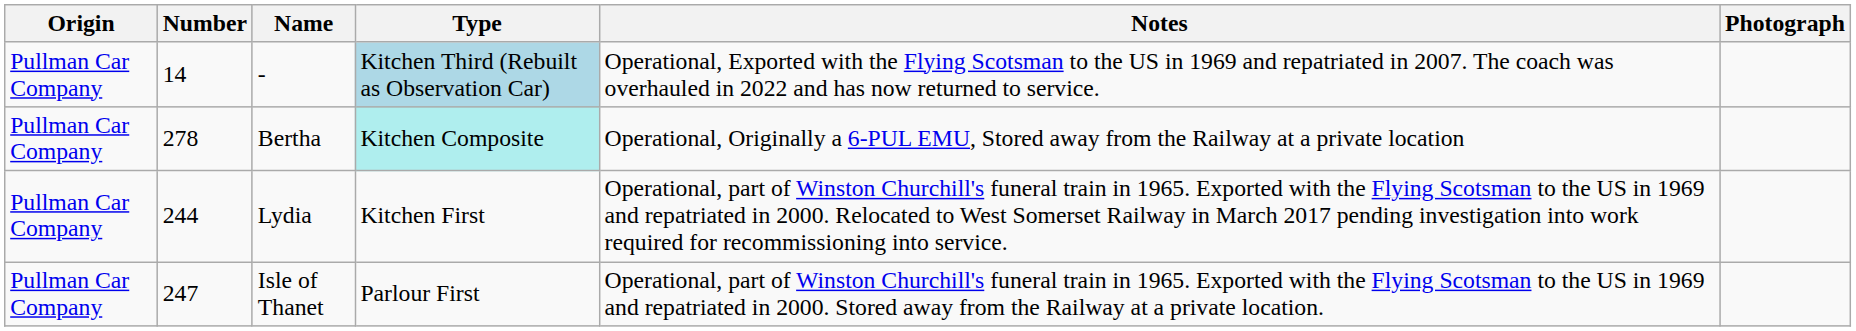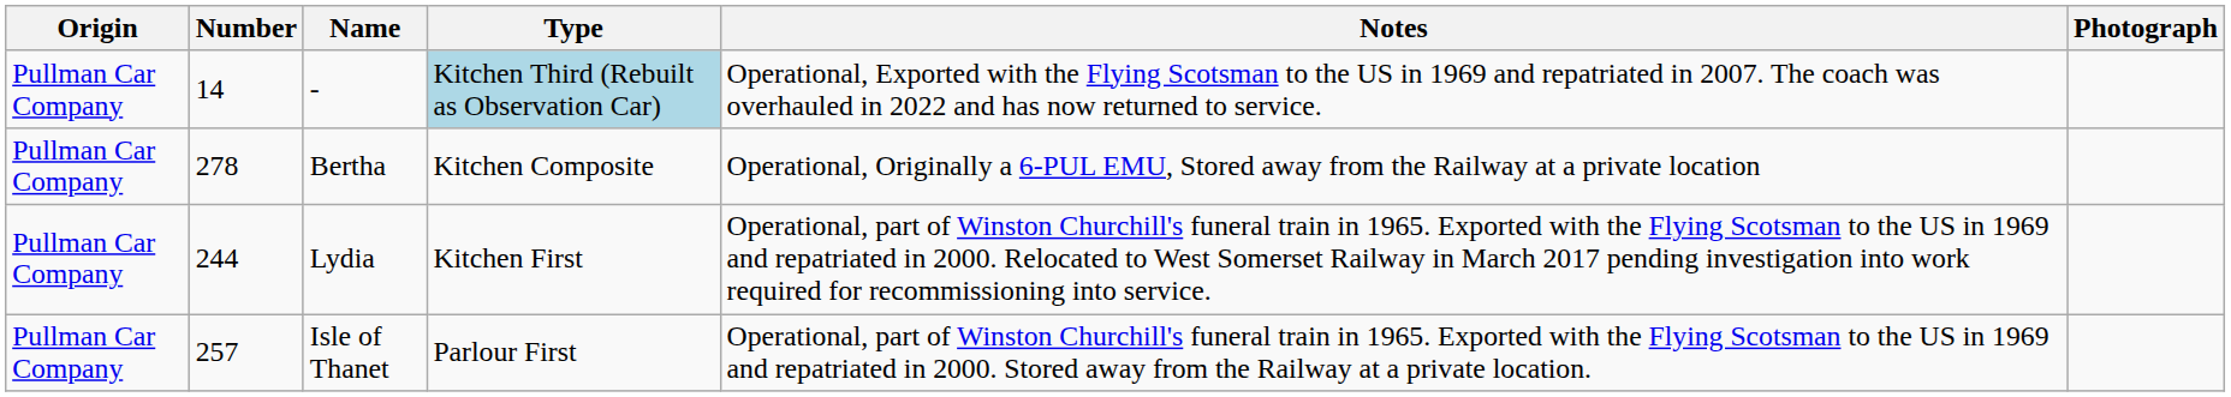Bertha | Type: paleturquoise background -> no background
Isle of Thanet | Number: 247 -> 257
